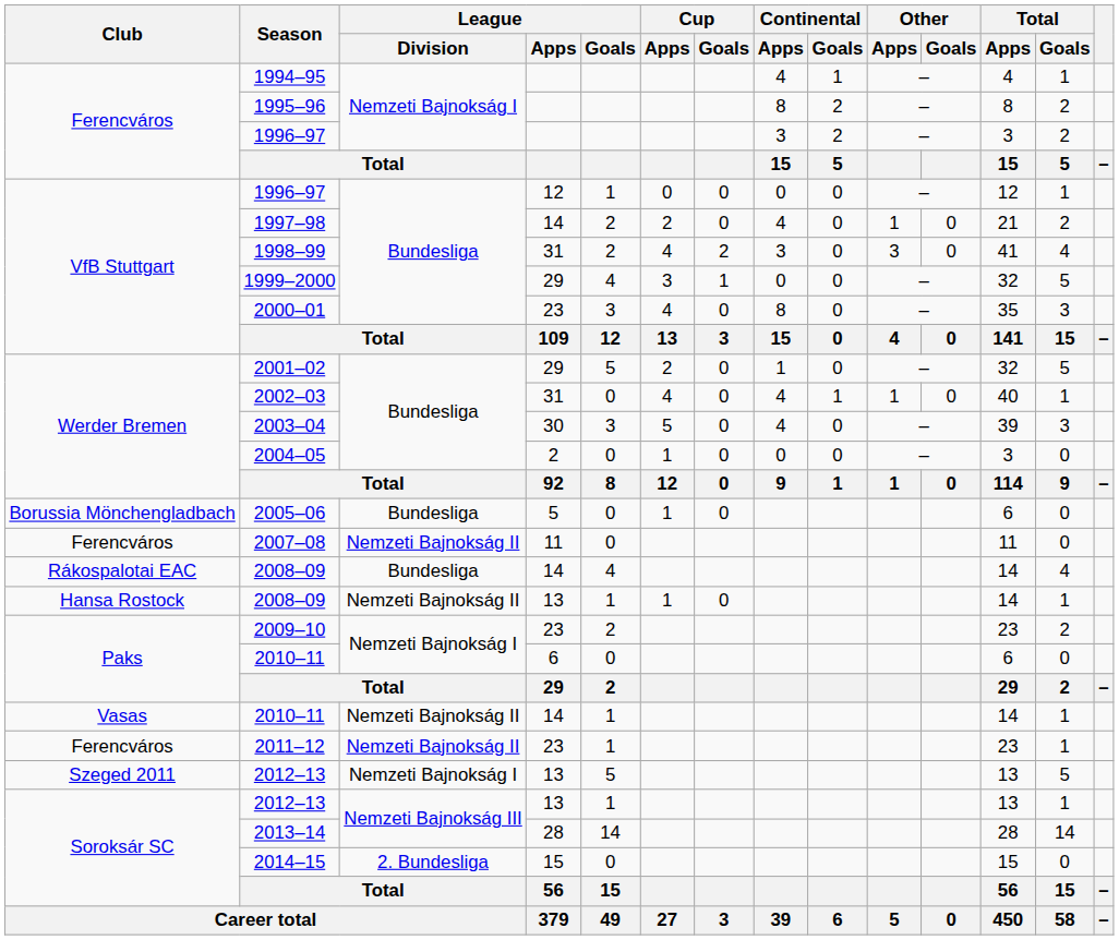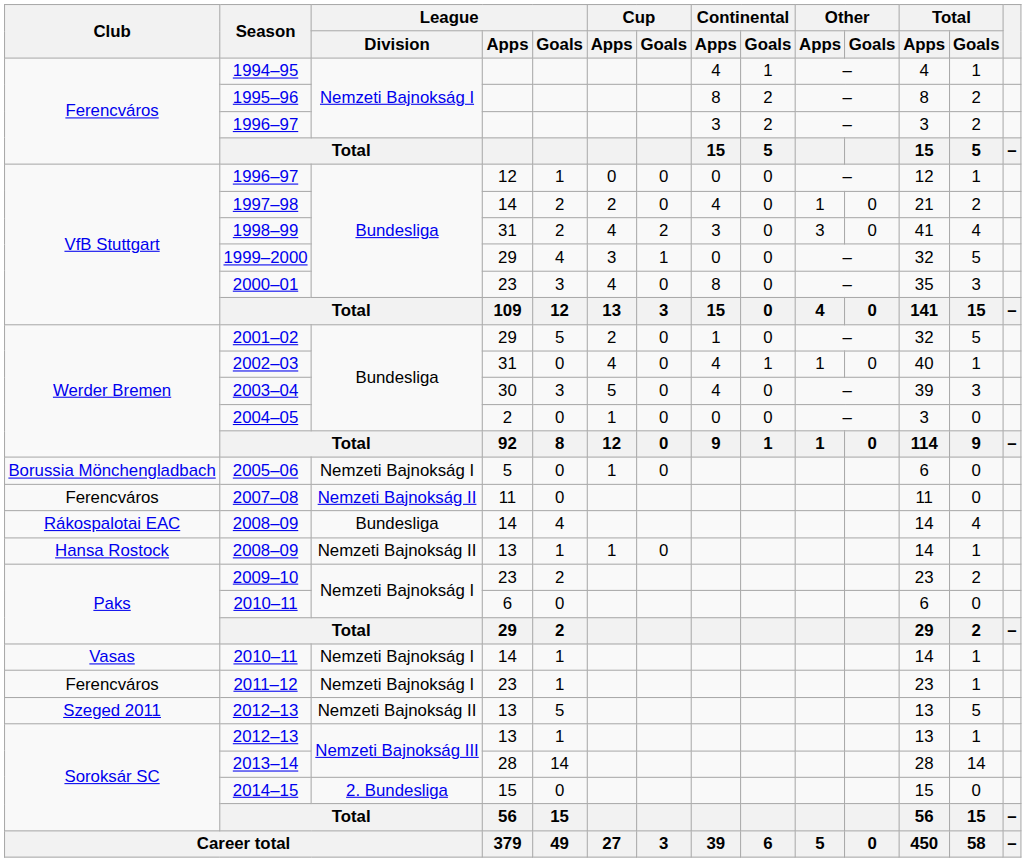2005–06 | League / Division: Bundesliga -> Nemzeti Bajnokság I
Vasas / 2010–11 | League / Division: Nemzeti Bajnokság II -> Nemzeti Bajnokság I
2011–12 | League / Division: Nemzeti Bajnokság II -> Nemzeti Bajnokság I
Szeged 2011 / 2012–13 | League / Division: Nemzeti Bajnokság I -> Nemzeti Bajnokság II
